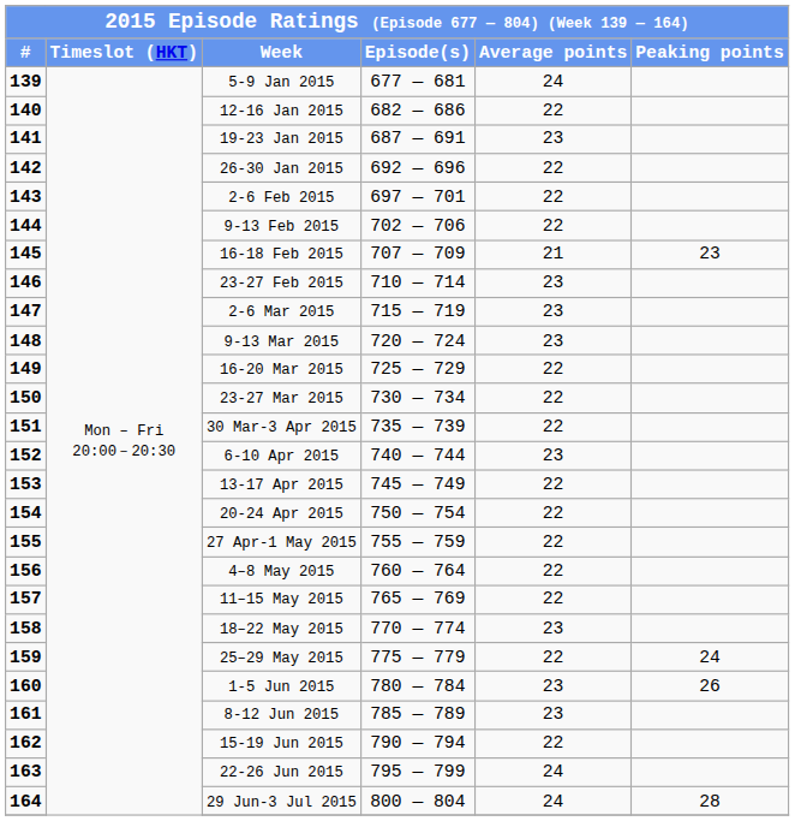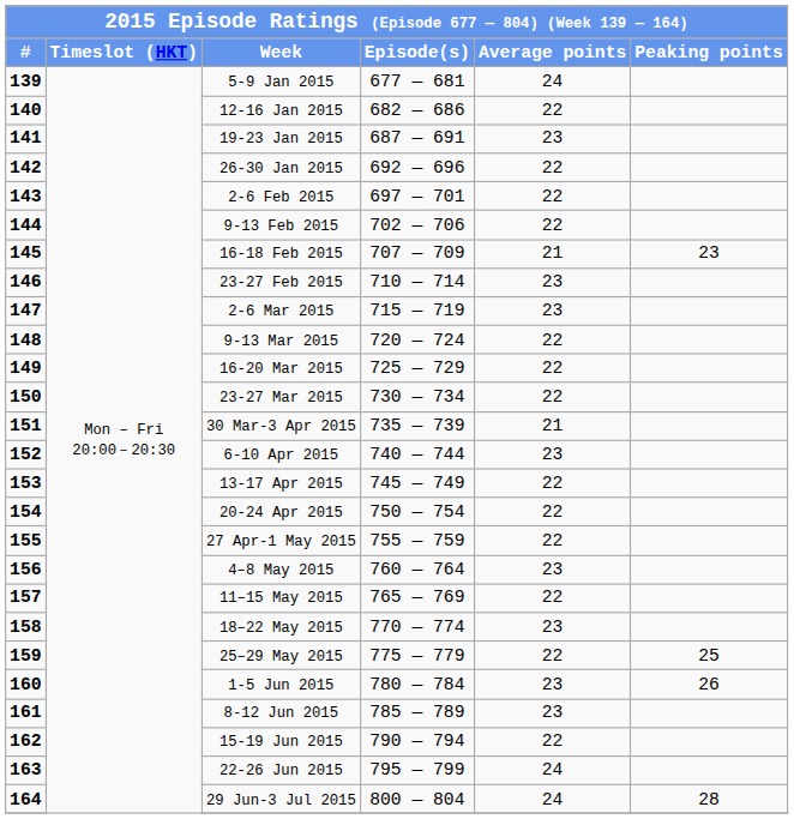9-13 Mar 2015 | Average points: 23 -> 22
30 Mar-3 Apr 2015 | Average points: 22 -> 21
4–8 May 2015 | Average points: 22 -> 23
25–29 May 2015 | Peaking points: 24 -> 25
